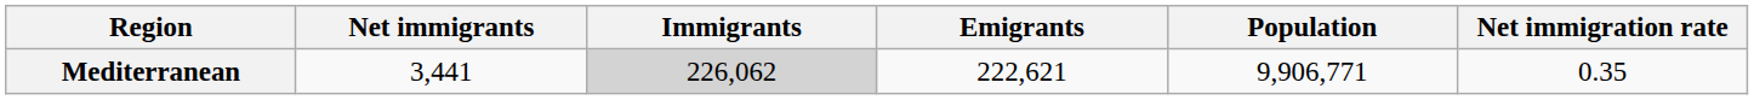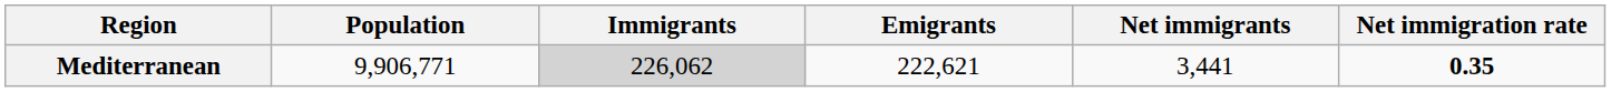columns swapped: Population <-> Net immigrants
Mediterranean | Net immigration rate: normal -> bold
